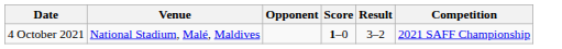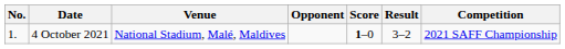+ column: No. | 1.
